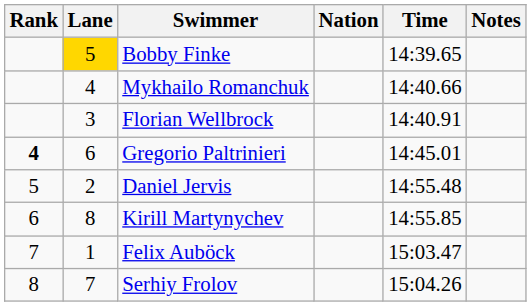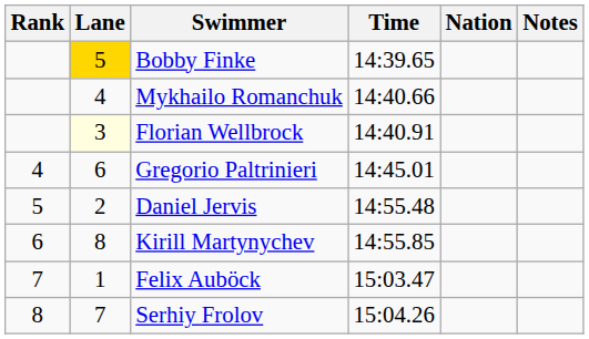columns swapped: Nation <-> Time
Florian Wellbrock | Lane: no background -> lightyellow background
Gregorio Paltrinieri | Rank: bold -> normal
